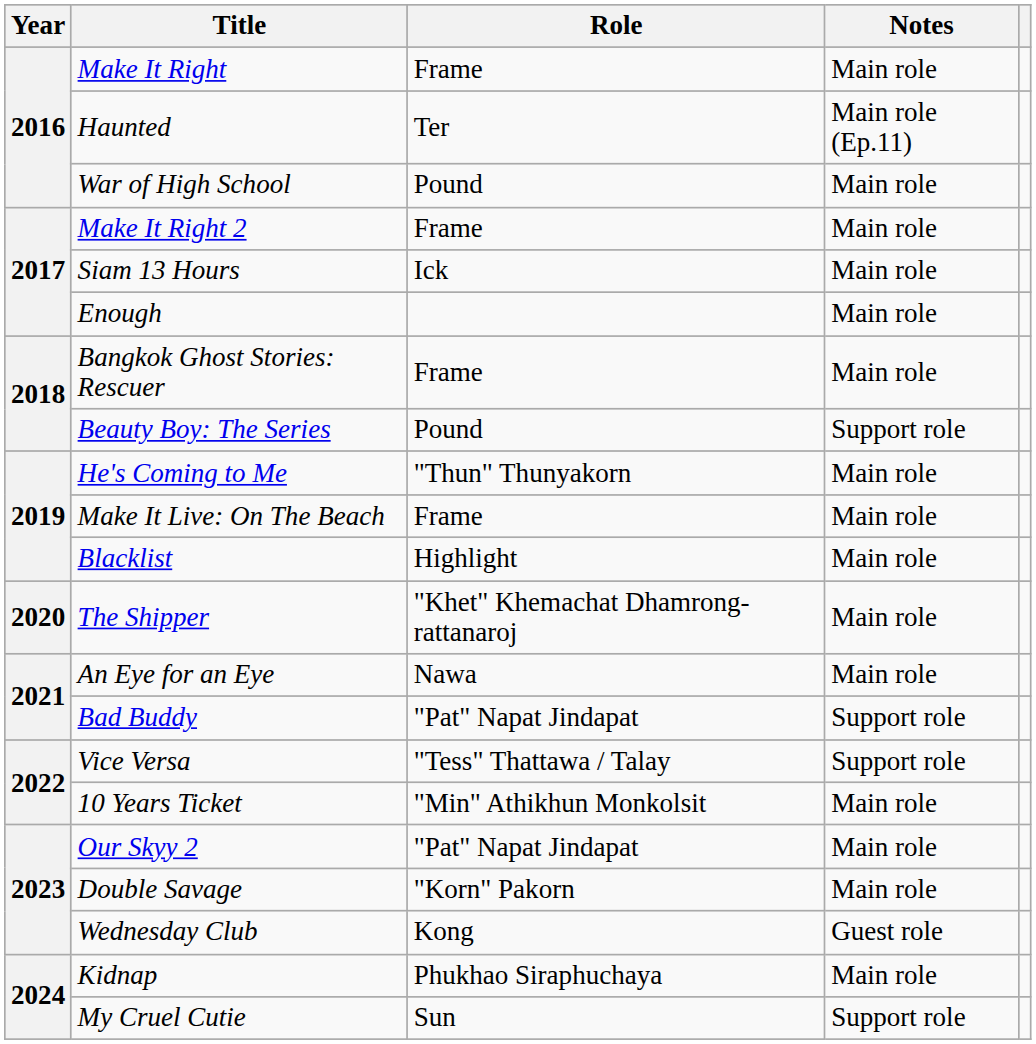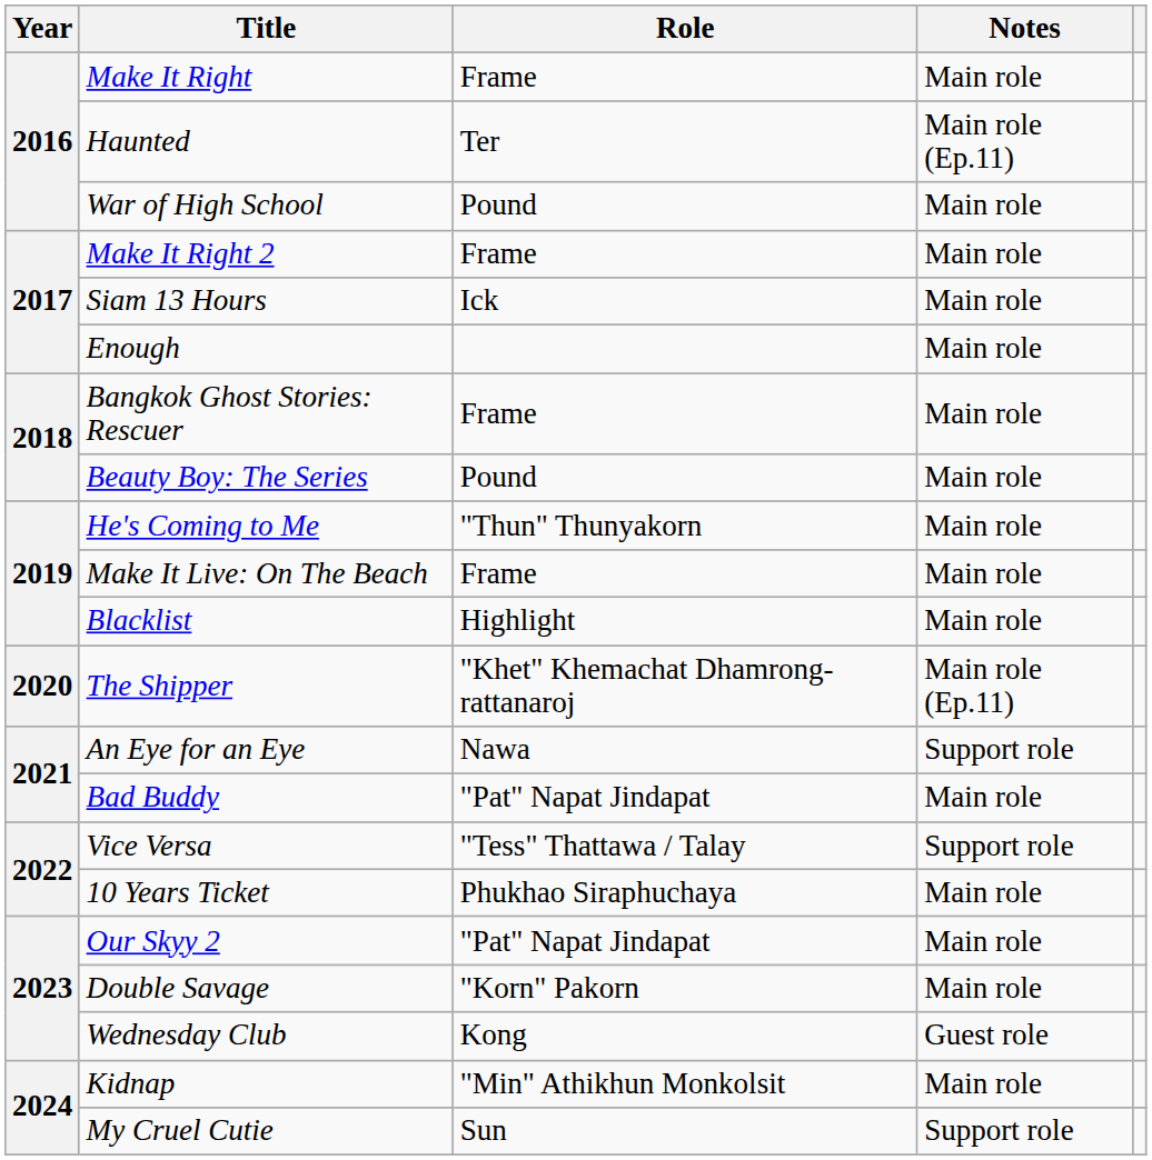Beauty Boy: The Series | Notes: Support role -> Main role
The Shipper | Notes: Main role -> Main role (Ep.11)
An Eye for an Eye | Notes: Main role -> Support role
Bad Buddy | Notes: Support role -> Main role
10 Years Ticket | Role: "Min" Athikhun Monkolsit -> Phukhao Siraphuchaya
Kidnap | Role: Phukhao Siraphuchaya -> "Min" Athikhun Monkolsit
